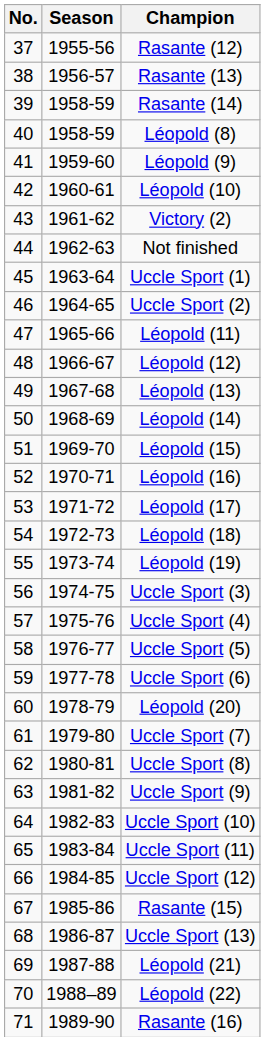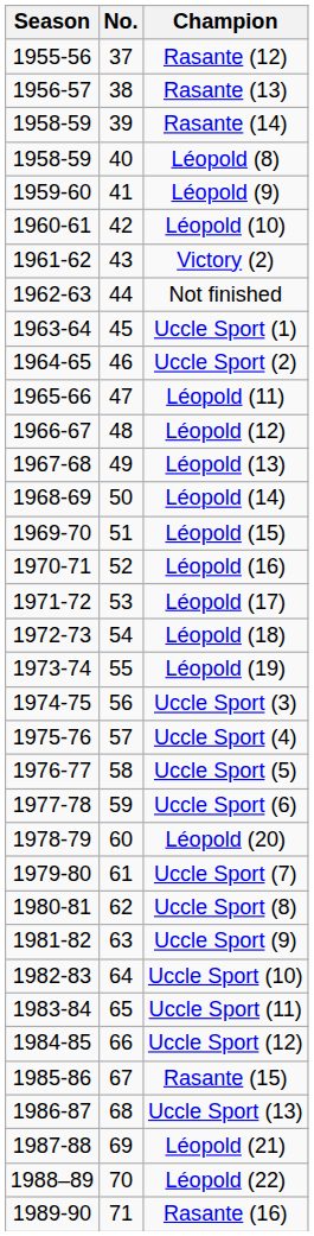columns swapped: No. <-> Season
